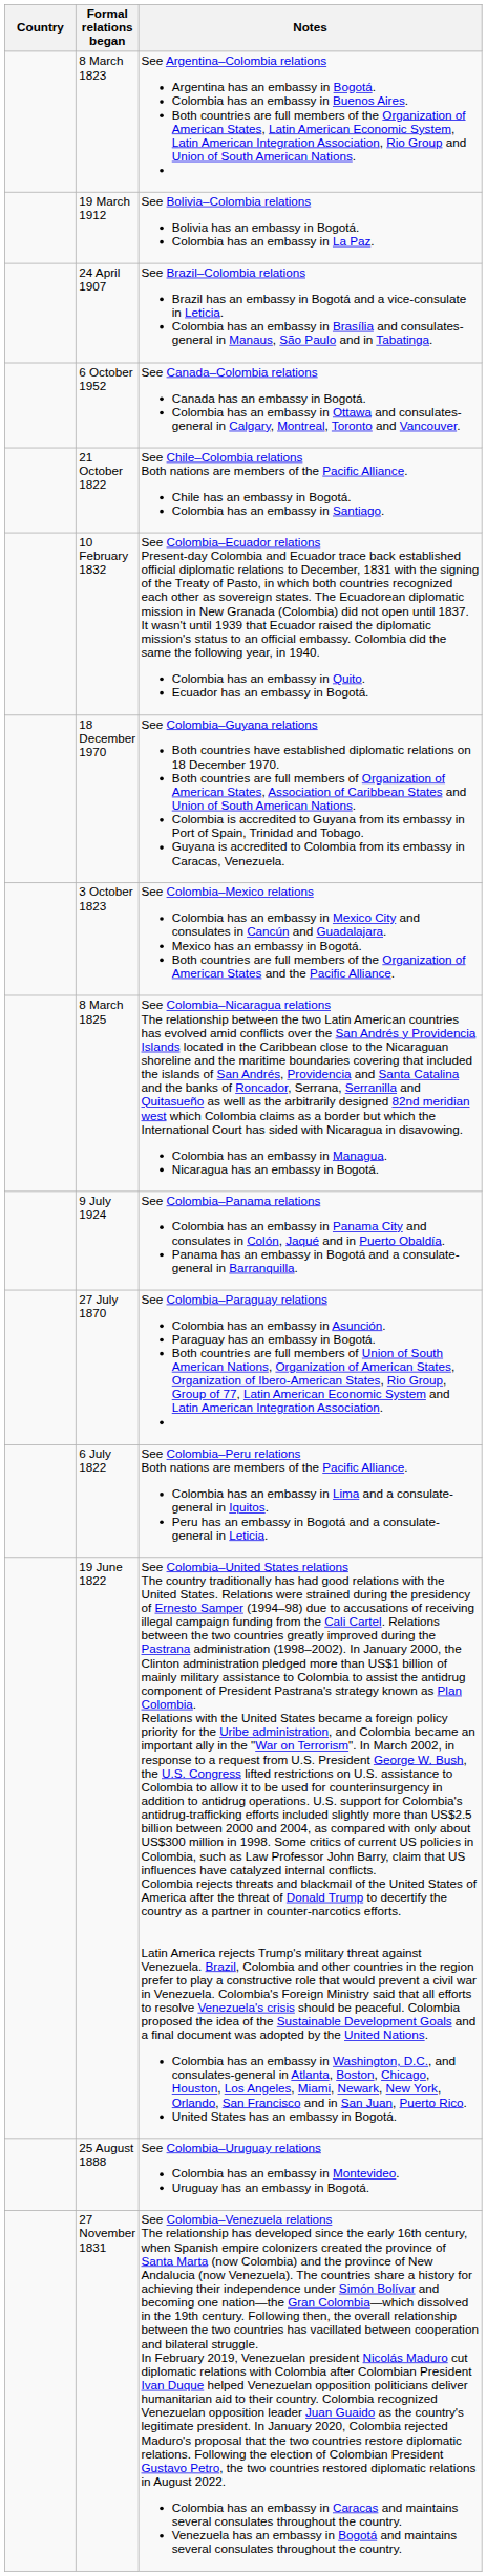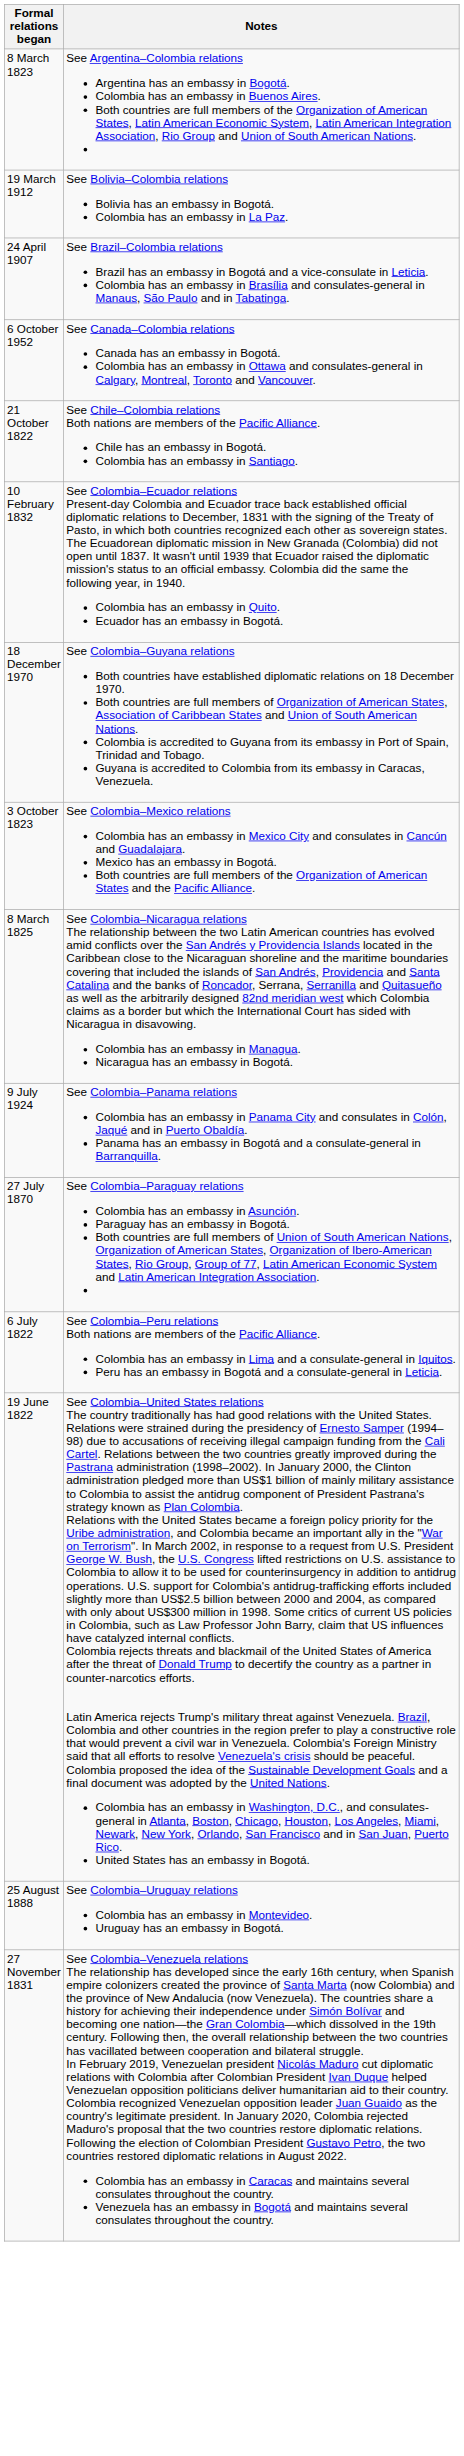- column: Country
